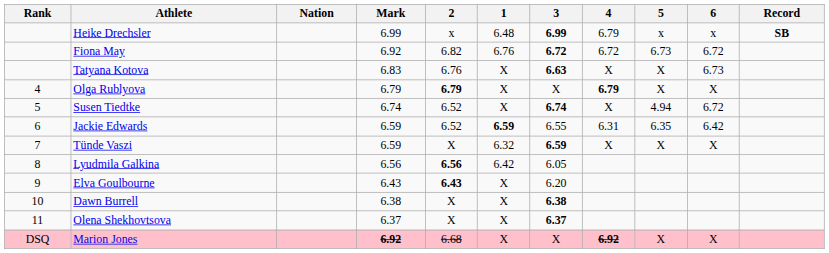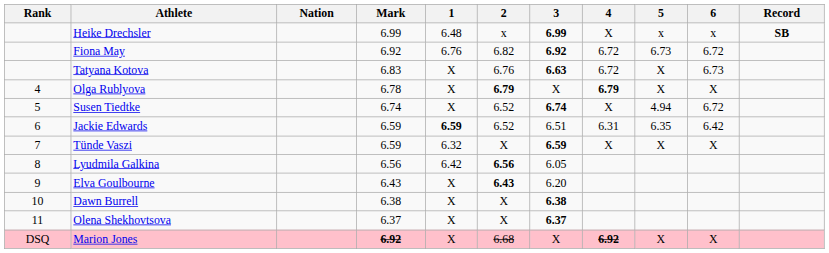columns swapped: 1 <-> 2
Heike Drechsler | 4: 6.79 -> X
Fiona May | 3: 6.72 -> 6.92
Tatyana Kotova | 4: X -> 6.72
Olga Rublyova | Mark: 6.79 -> 6.78
Jackie Edwards | 3: 6.55 -> 6.51
